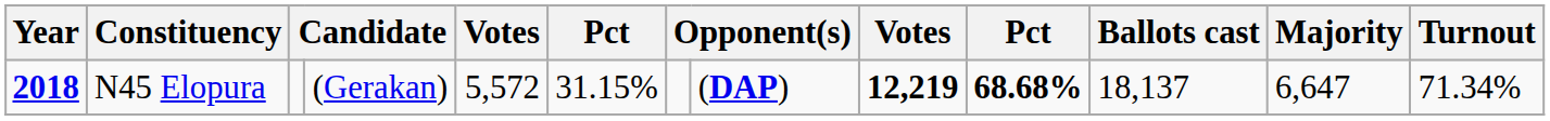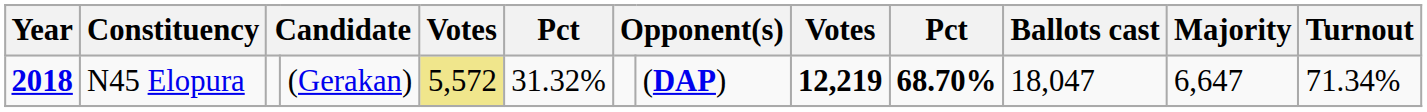N45 Elopura | column 5: no background -> khaki background
N45 Elopura | column 6: 31.15% -> 31.32%
N45 Elopura | column 10: 68.68% -> 68.70%
N45 Elopura | Ballots cast: 18,137 -> 18,047
